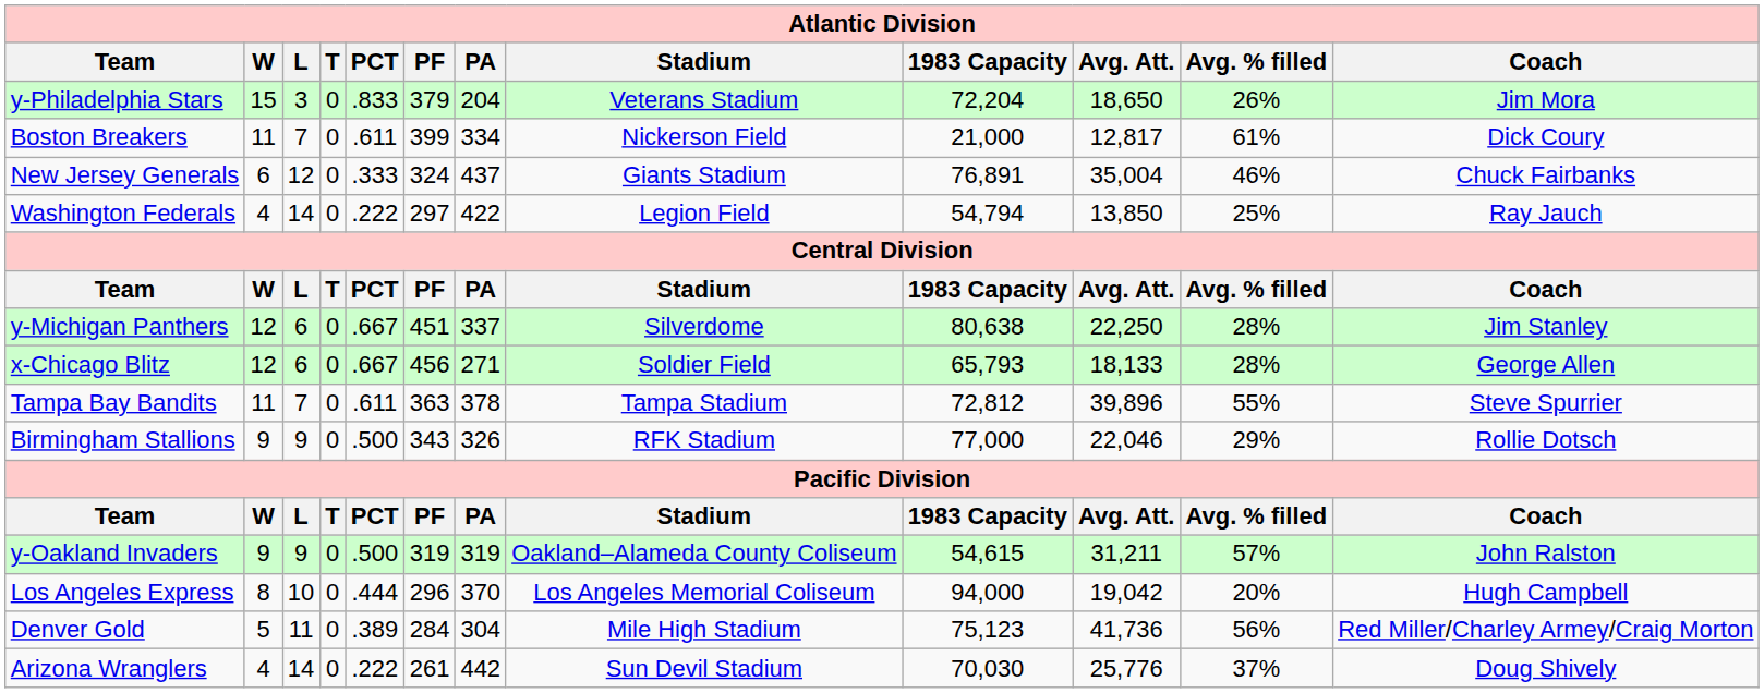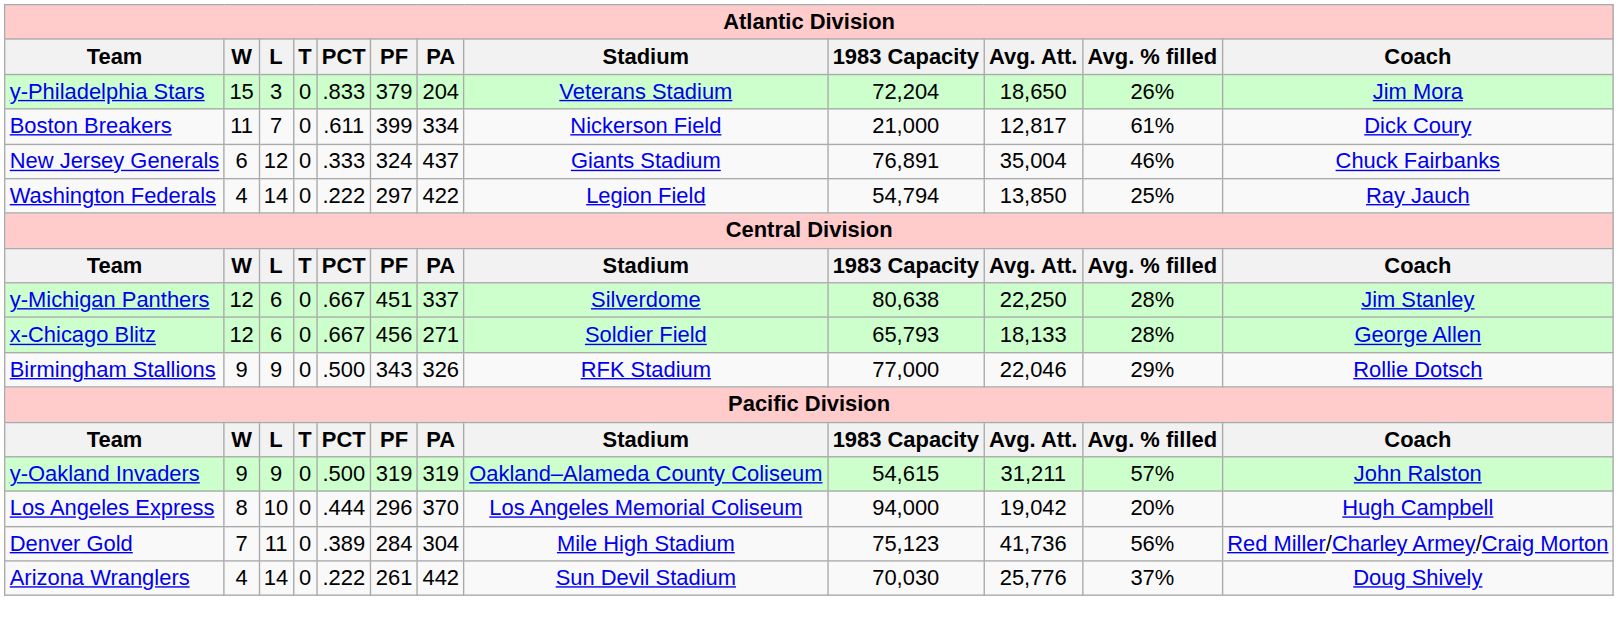- row: Tampa Bay Bandits | 11 | 7 | 0 | .611 | 363 | 378 | Tampa Stadium | 72,812 | 39,896 | 55% | Steve Spurrier
Denver Gold | W: 5 -> 7
